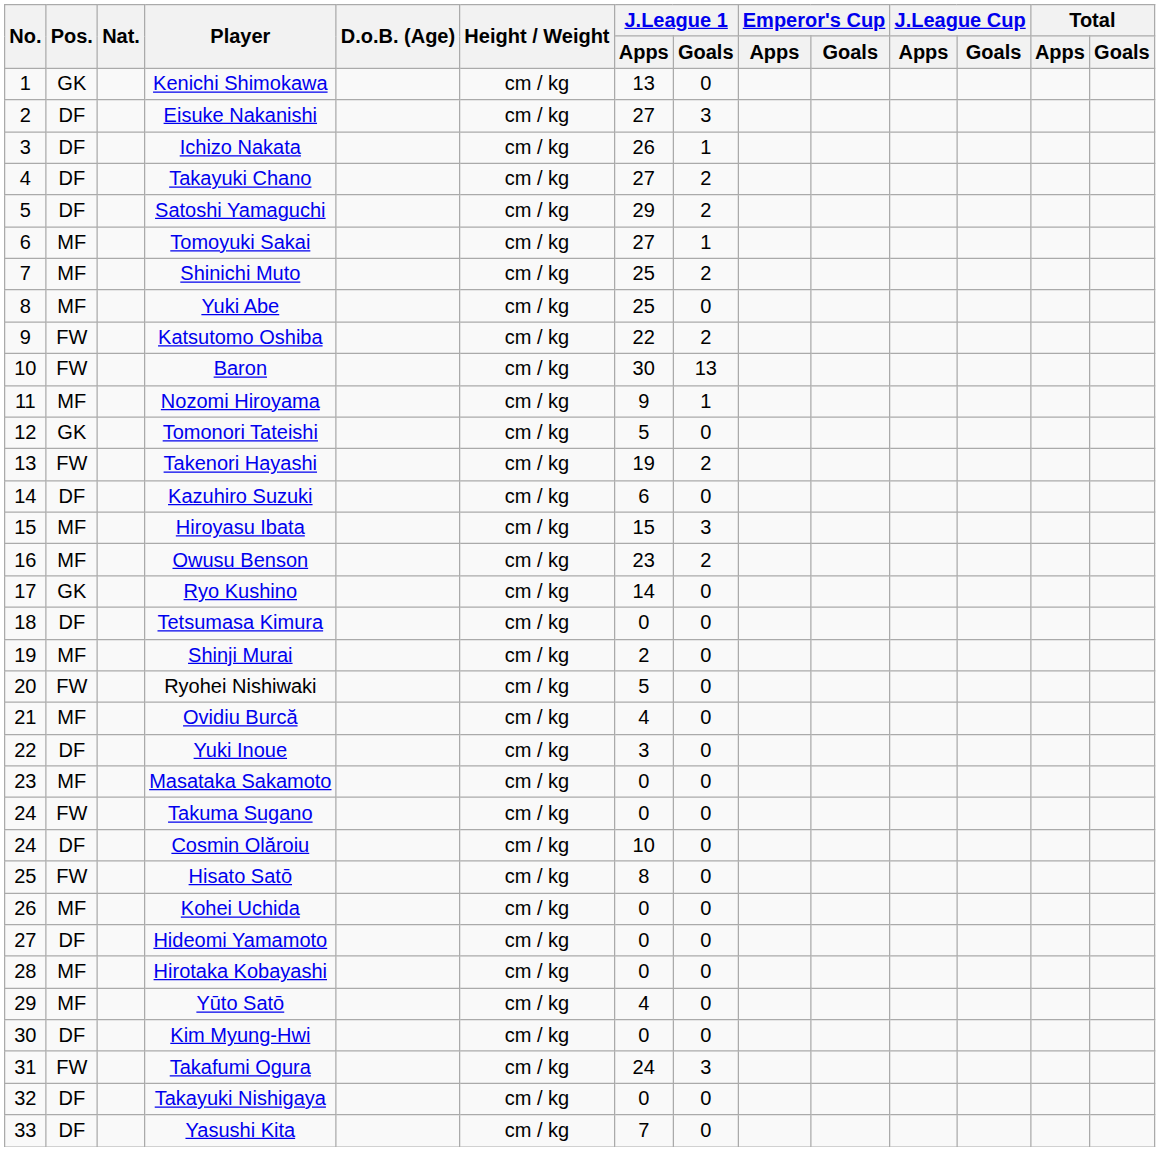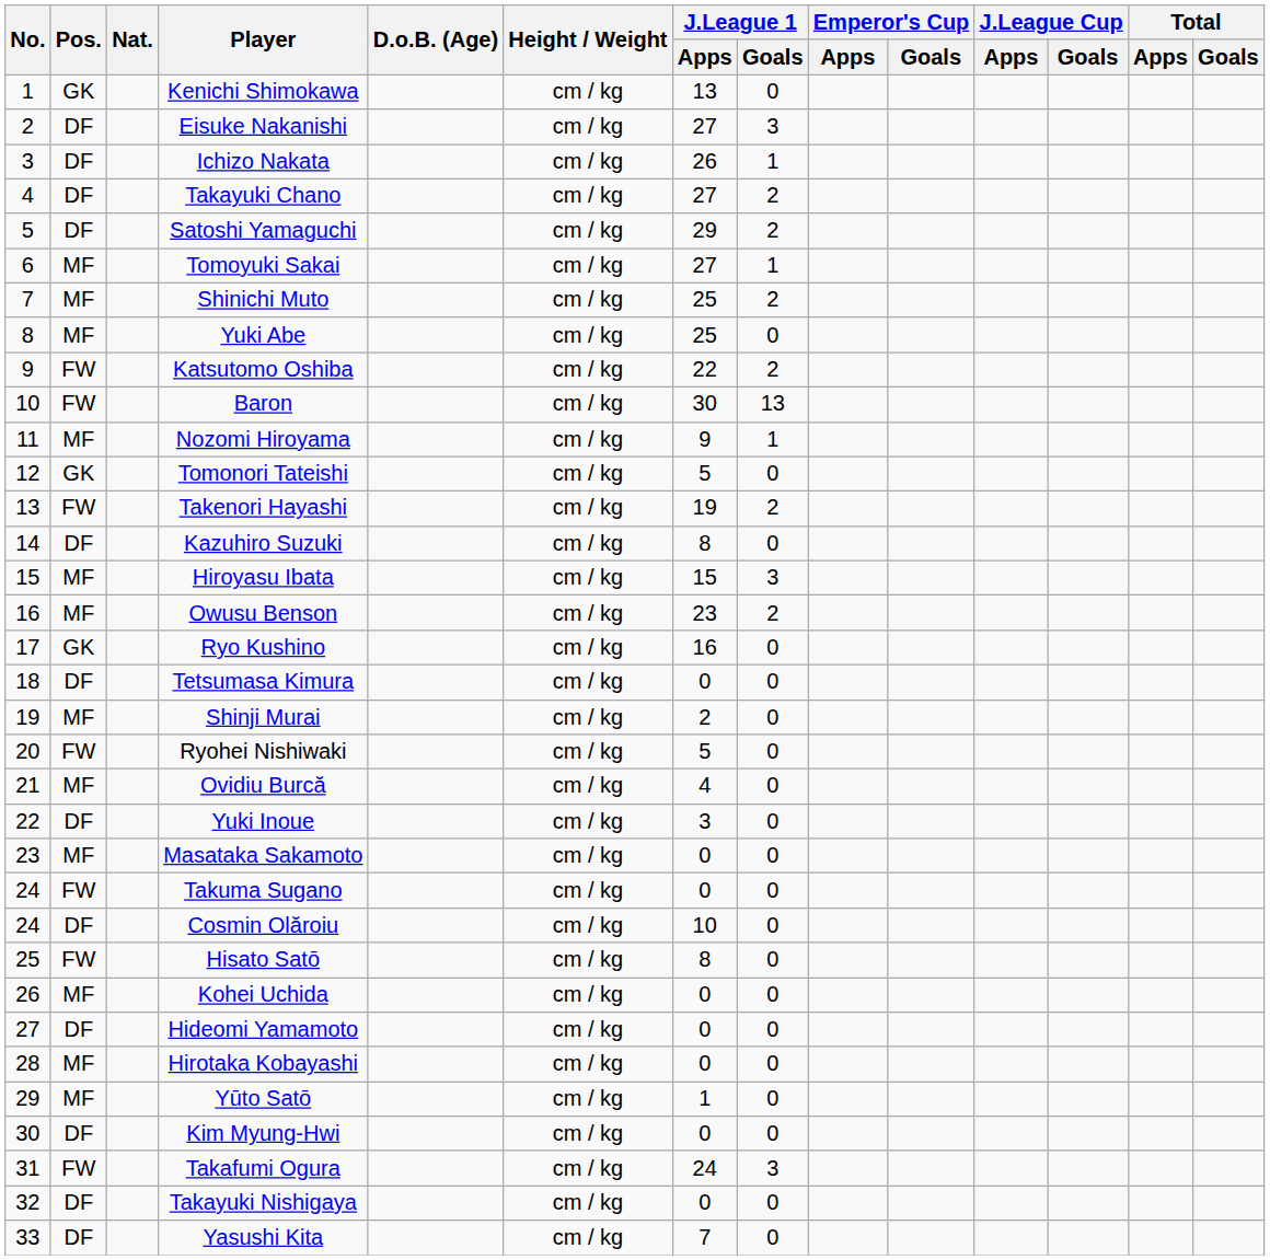Kazuhiro Suzuki | J.League 1 / Apps: 6 -> 8
Ryo Kushino | J.League 1 / Apps: 14 -> 16
Yūto Satō | J.League 1 / Apps: 4 -> 1
